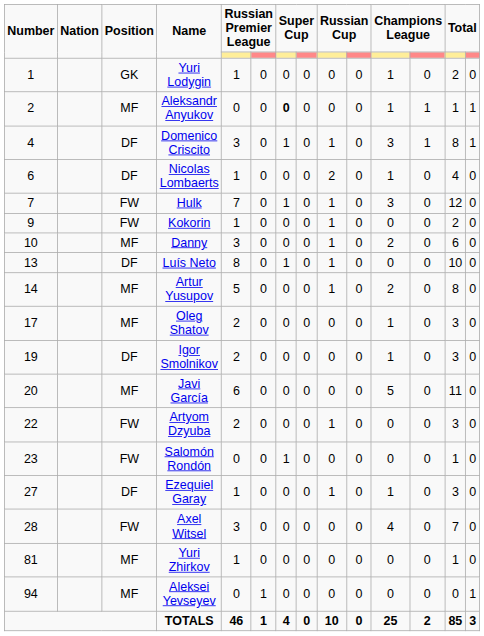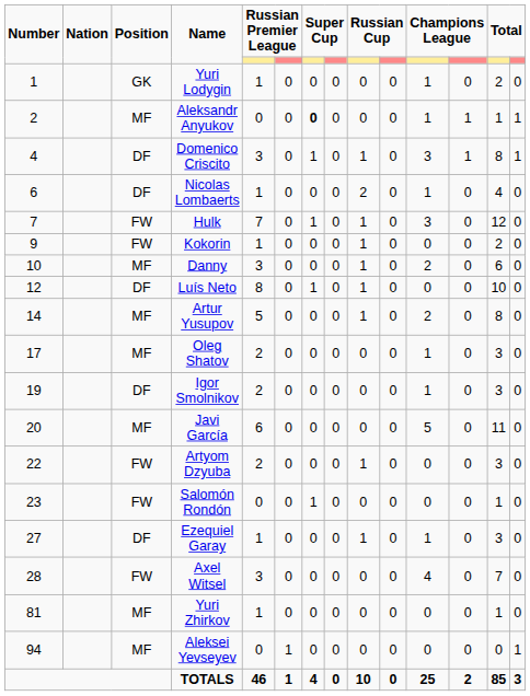Luís Neto | Number: 13 -> 12
